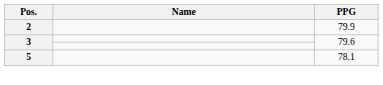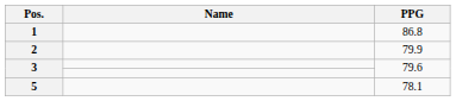+ row: 1 | 86.8
